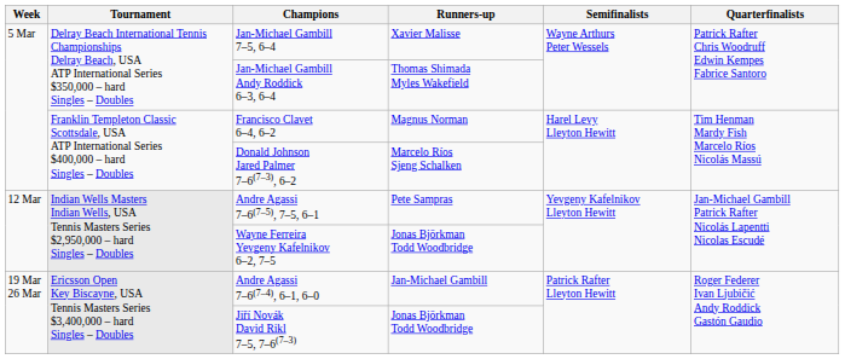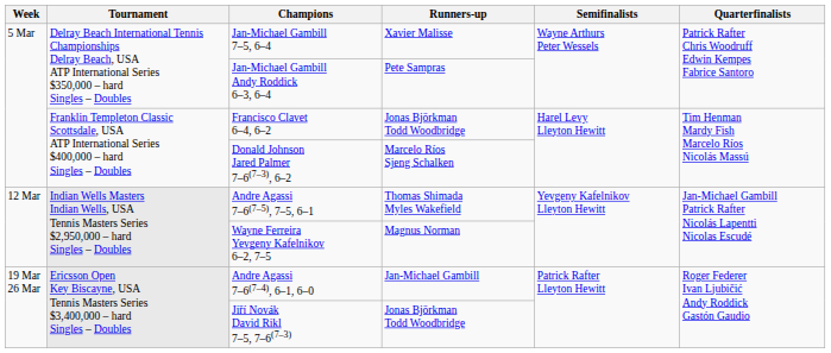Jan-Michael Gambill Andy Roddick 6–3, 6–4 | Runners-up: Thomas Shimada Myles Wakefield -> Pete Sampras
Francisco Clavet 6–4, 6–2 | Runners-up: Magnus Norman -> Jonas Björkman Todd Woodbridge
Andre Agassi 7–6(7–5), 7–5, 6–1 | Runners-up: Pete Sampras -> Thomas Shimada Myles Wakefield
Wayne Ferreira Yevgeny Kafelnikov 6–2, 7–5 | Runners-up: Jonas Björkman Todd Woodbridge -> Magnus Norman
